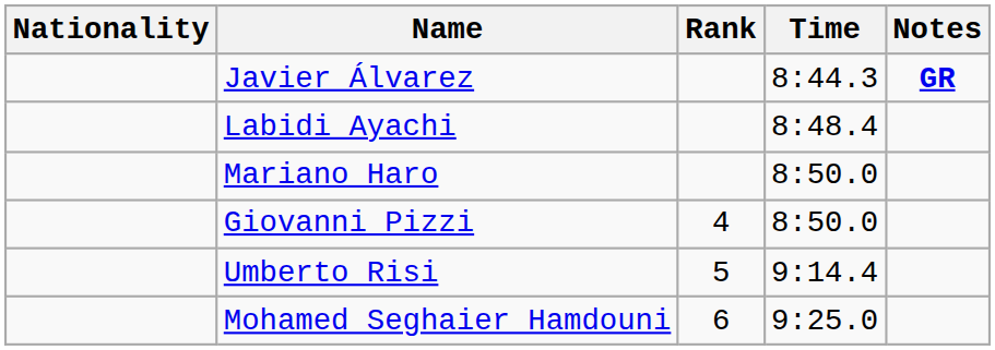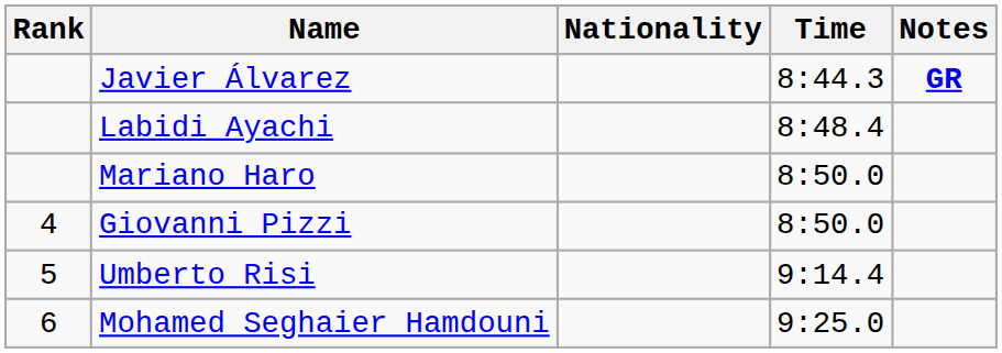columns swapped: Rank <-> Nationality
